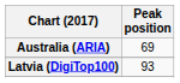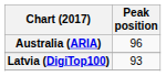Australia (ARIA) | Peak position: 69 -> 96
